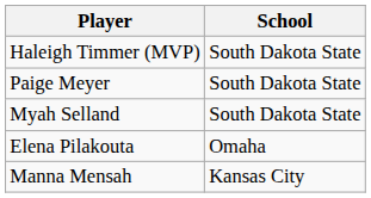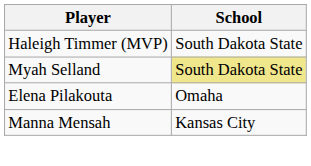- row: Paige Meyer | South Dakota State
Myah Selland | School: no background -> khaki background
